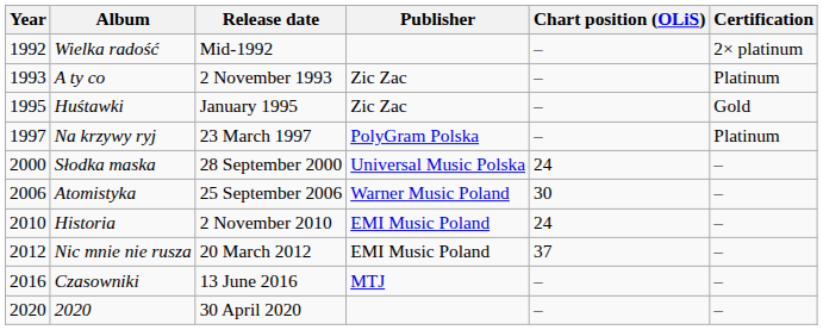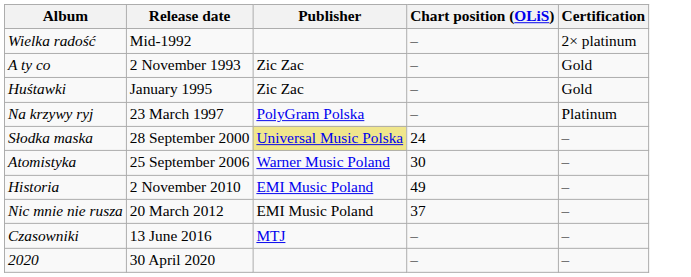- column: Year | 1992 | 1993 | 1995 | 1997 | 2000 | 2006 | 2010 | 2012 | 2016 | 2020
A ty co | Certification: Platinum -> Gold
Słodka maska | Publisher: no background -> khaki background
Historia | Chart position (OLiS): 24 -> 49
